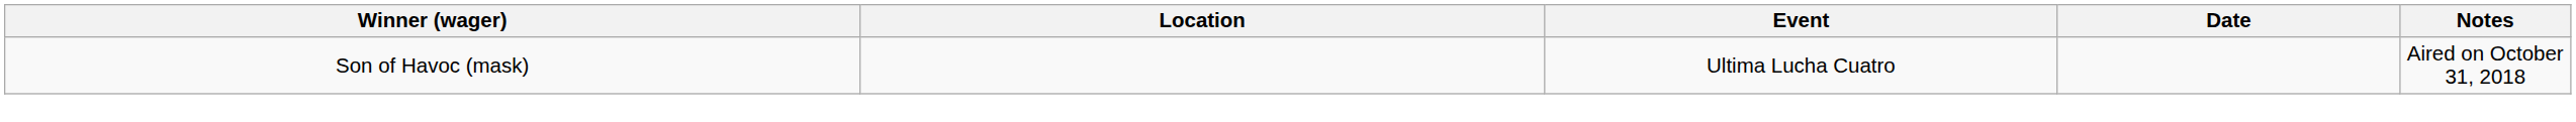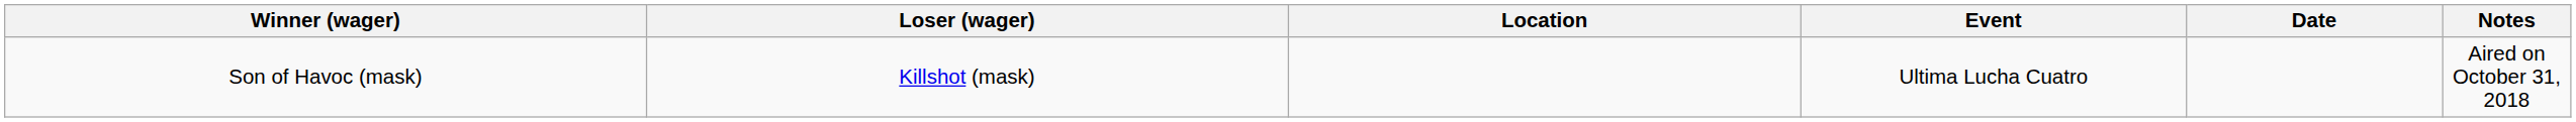+ column: Loser (wager) | Killshot (mask)
